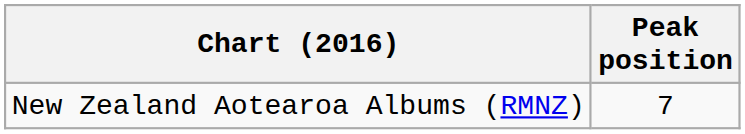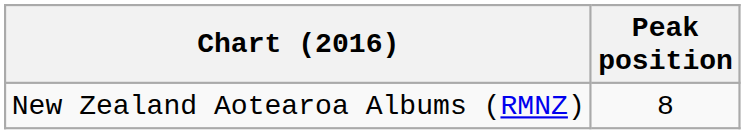New Zealand Aotearoa Albums (RMNZ) | Peak position: 7 -> 8
